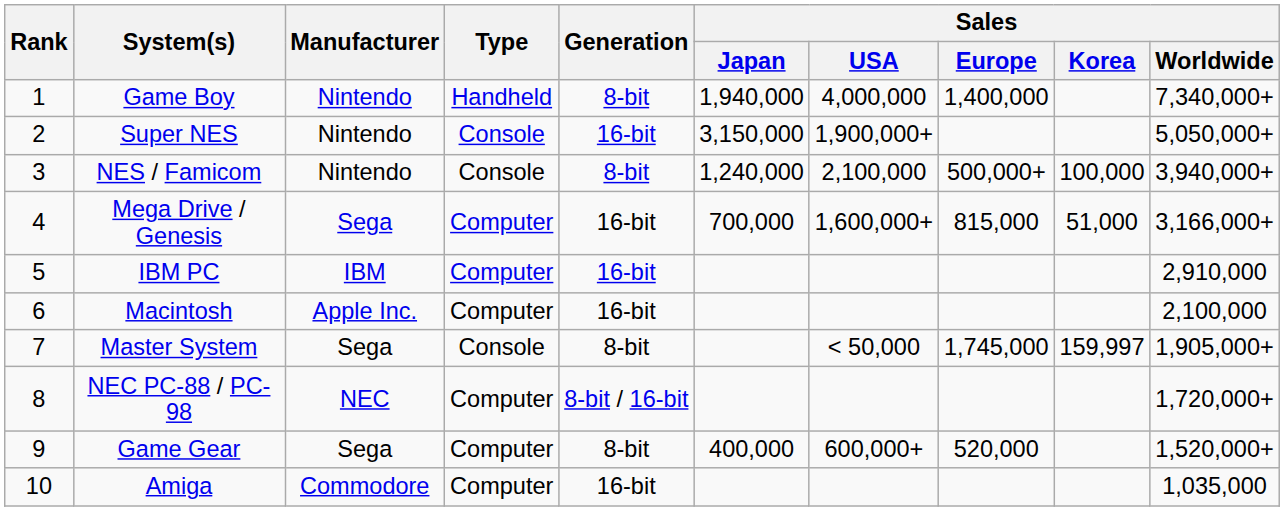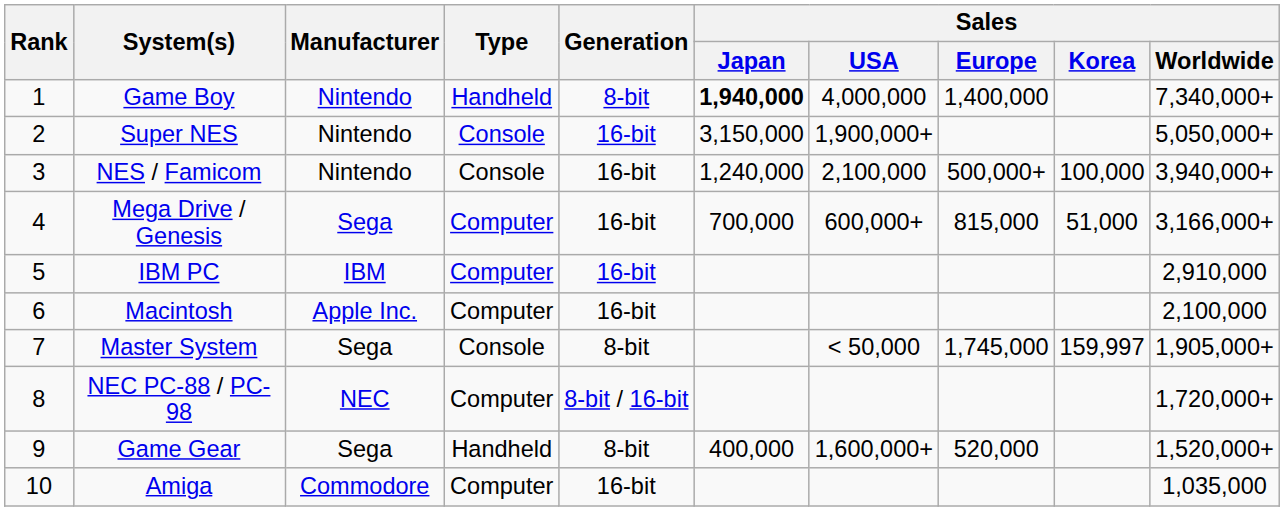Game Boy | Sales / Japan: normal -> bold
NES / Famicom | Generation: 8-bit -> 16-bit
Mega Drive / Genesis | Sales / USA: 1,600,000+ -> 600,000+
Game Gear | Type: Computer -> Handheld
Game Gear | Sales / USA: 600,000+ -> 1,600,000+
